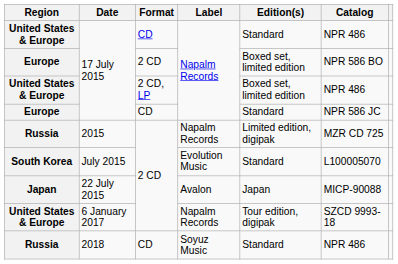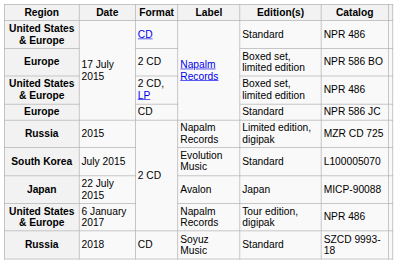6 January 2017 | Catalog: SZCD 9993-18 -> NPR 486
2018 | Catalog: NPR 486 -> SZCD 9993-18
